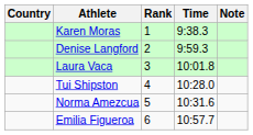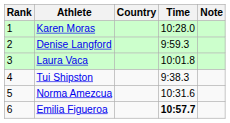columns swapped: Rank <-> Country
Karen Moras | Time: 9:38.3 -> 10:28.0
Tui Shipston | Time: 10:28.0 -> 9:38.3
Emilia Figueroa | Time: normal -> bold
